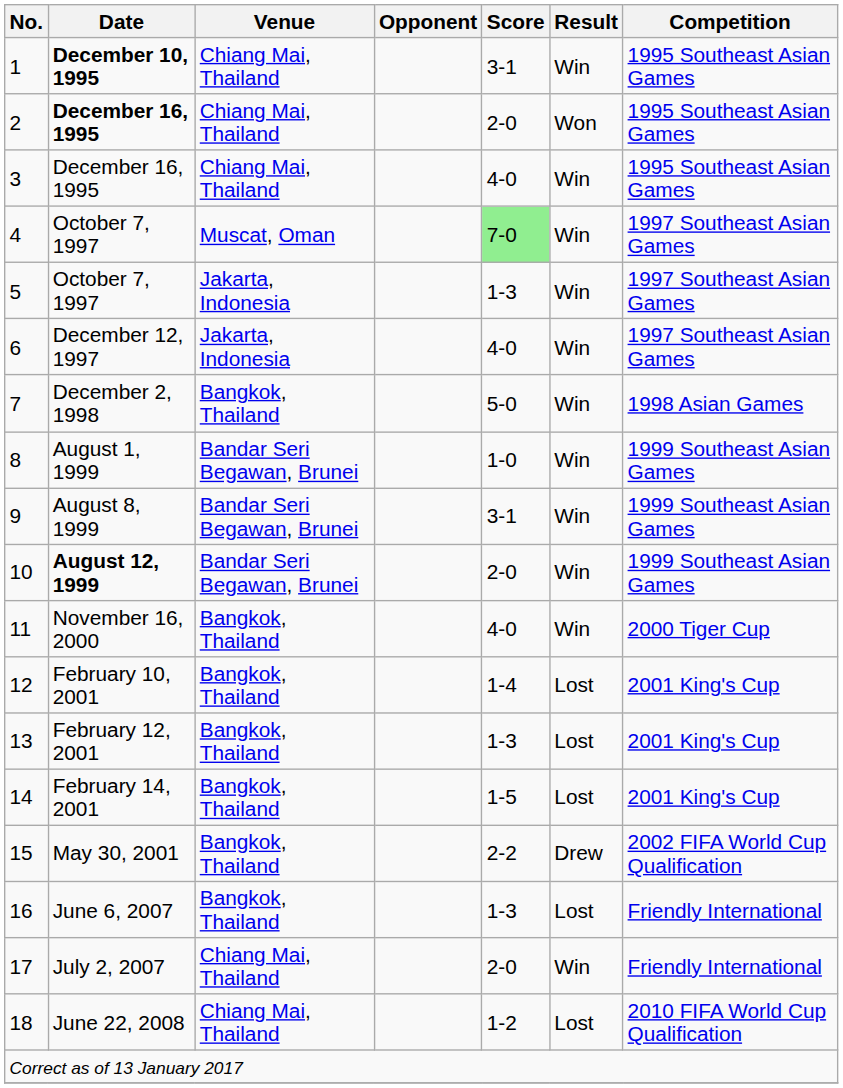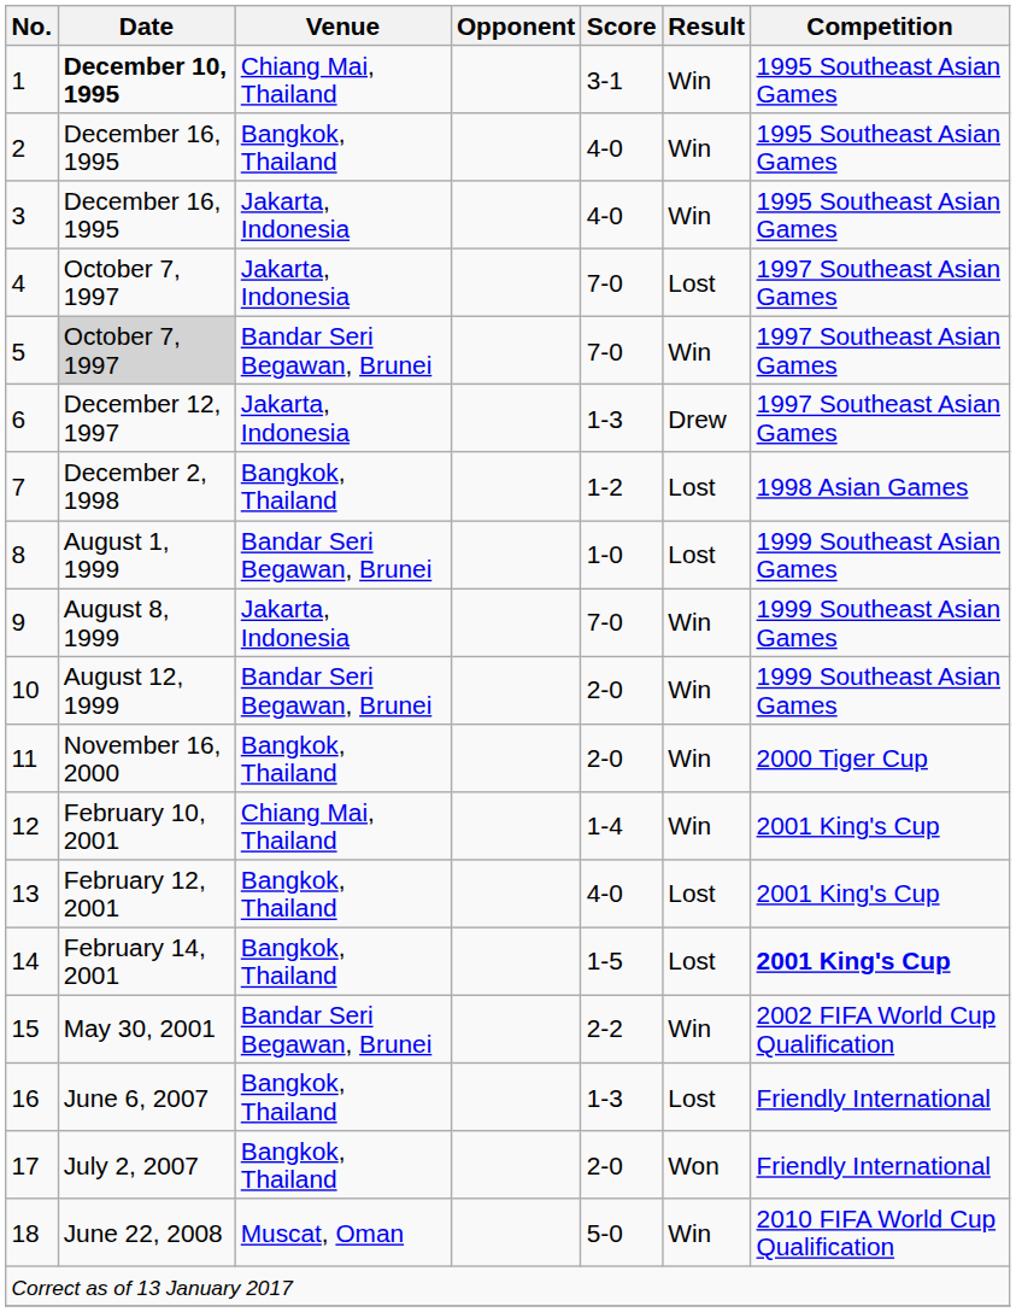2 | Date: bold -> normal
2 | Venue: Chiang Mai, Thailand -> Bangkok, Thailand
2 | Score: 2-0 -> 4-0
2 | Result: Won -> Win
3 | Venue: Chiang Mai, Thailand -> Jakarta, Indonesia
4 | Venue: Muscat, Oman -> Jakarta, Indonesia
4 | Score: lightgreen background -> no background
4 | Result: Win -> Lost
5 | Date: no background -> lightgrey background
5 | Venue: Jakarta, Indonesia -> Bandar Seri Begawan, Brunei
5 | Score: 1-3 -> 7-0
6 | Score: 4-0 -> 1-3
6 | Result: Win -> Drew
7 | Score: 5-0 -> 1-2
7 | Result: Win -> Lost
8 | Result: Win -> Lost
9 | Venue: Bandar Seri Begawan, Brunei -> Jakarta, Indonesia
9 | Score: 3-1 -> 7-0
10 | Date: bold -> normal
11 | Score: 4-0 -> 2-0
12 | Venue: Bangkok, Thailand -> Chiang Mai, Thailand
12 | Result: Lost -> Win
13 | Score: 1-3 -> 4-0
14 | Competition: normal -> bold
15 | Venue: Bangkok, Thailand -> Bandar Seri Begawan, Brunei
15 | Result: Drew -> Win
17 | Venue: Chiang Mai, Thailand -> Bangkok, Thailand
17 | Result: Win -> Won
18 | Venue: Chiang Mai, Thailand -> Muscat, Oman
18 | Score: 1-2 -> 5-0
18 | Result: Lost -> Win
